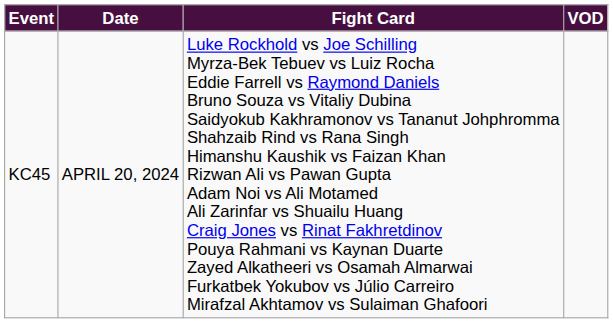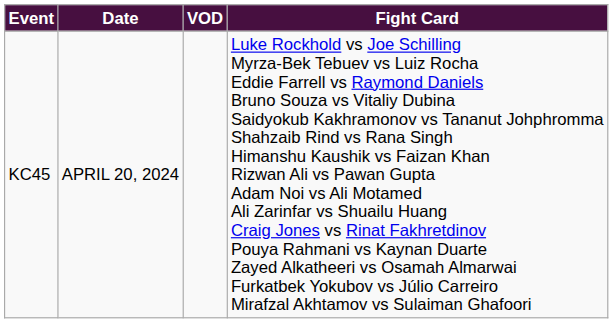columns swapped: Fight Card <-> VOD
